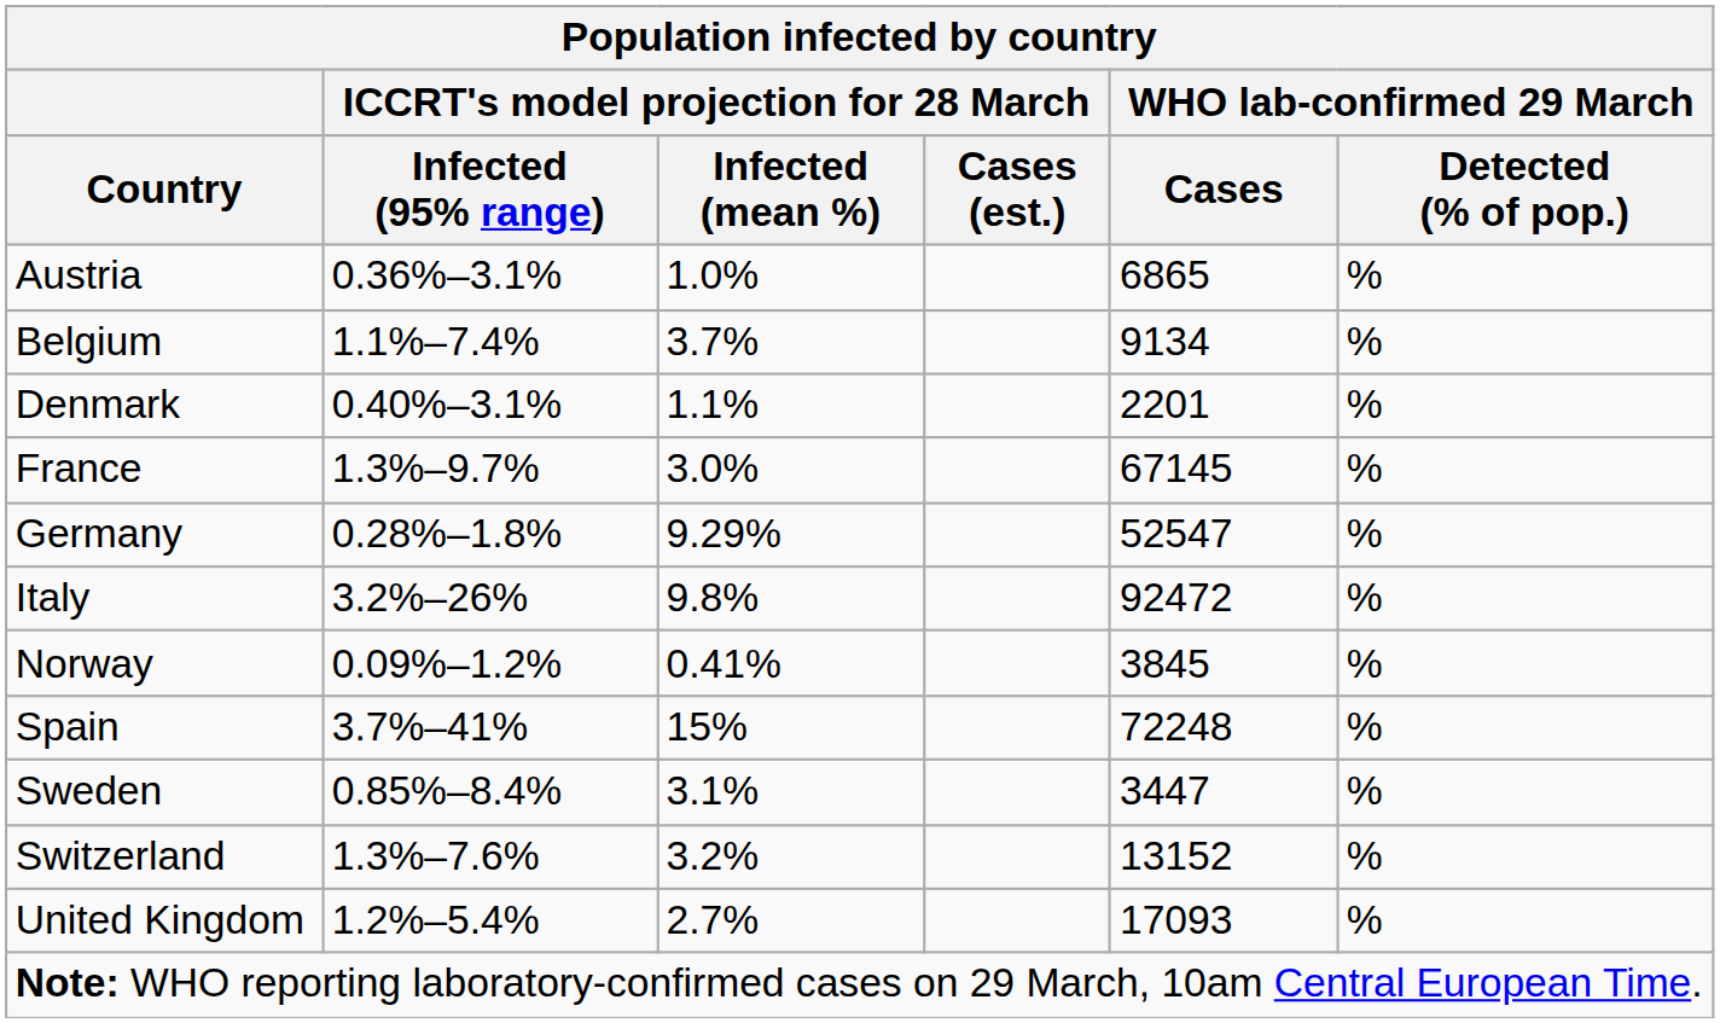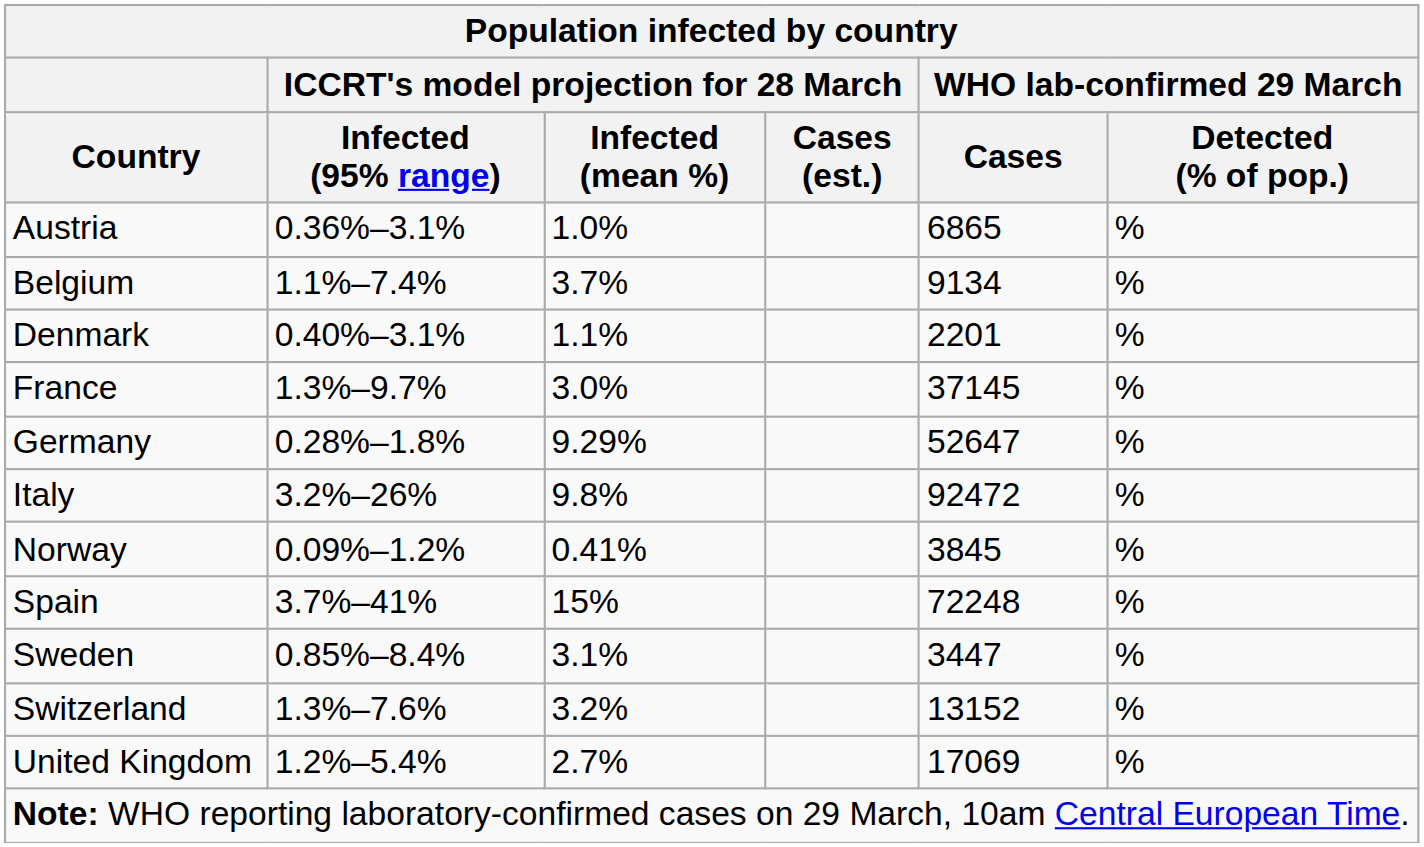France | WHO lab-confirmed 29 March / Cases: 67145 -> 37145
Germany | WHO lab-confirmed 29 March / Cases: 52547 -> 52647
United Kingdom | WHO lab-confirmed 29 March / Cases: 17093 -> 17069
